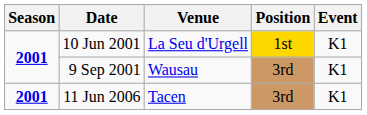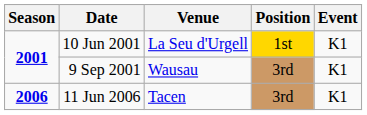11 Jun 2006 | Season: 2001 -> 2006
